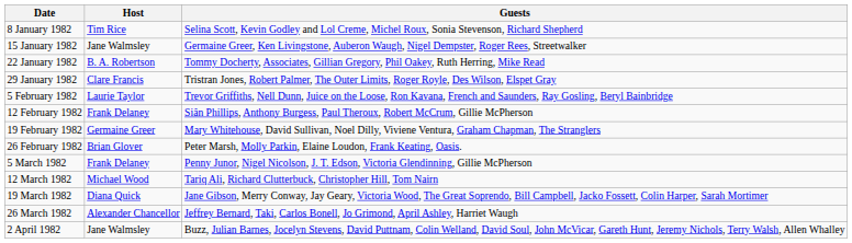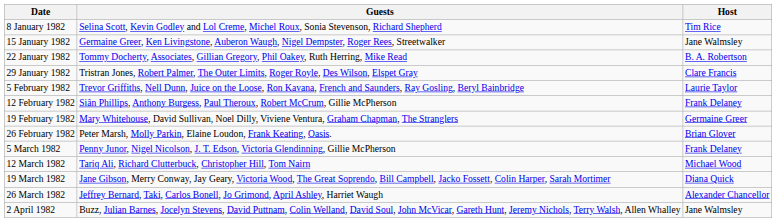columns swapped: Host <-> Guests
